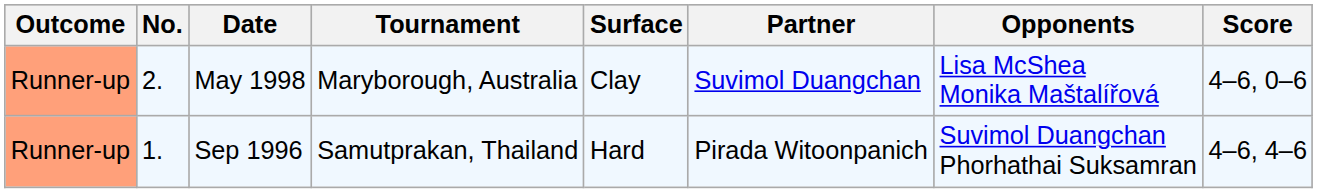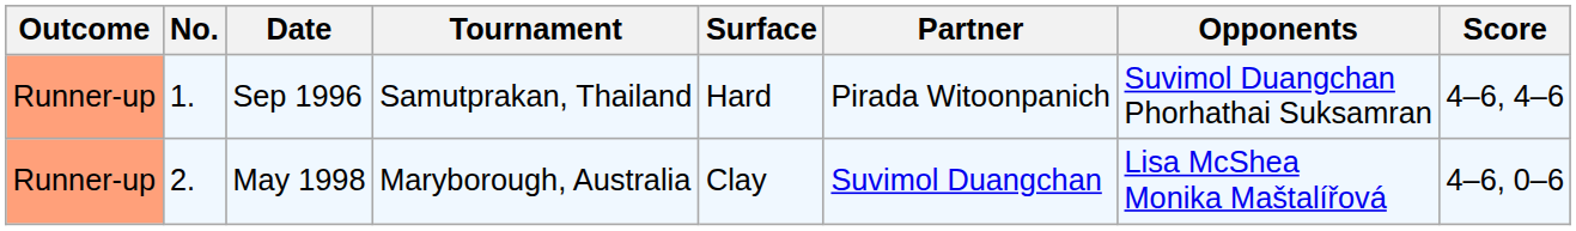rows swapped: Sep 1996 <-> May 1998
